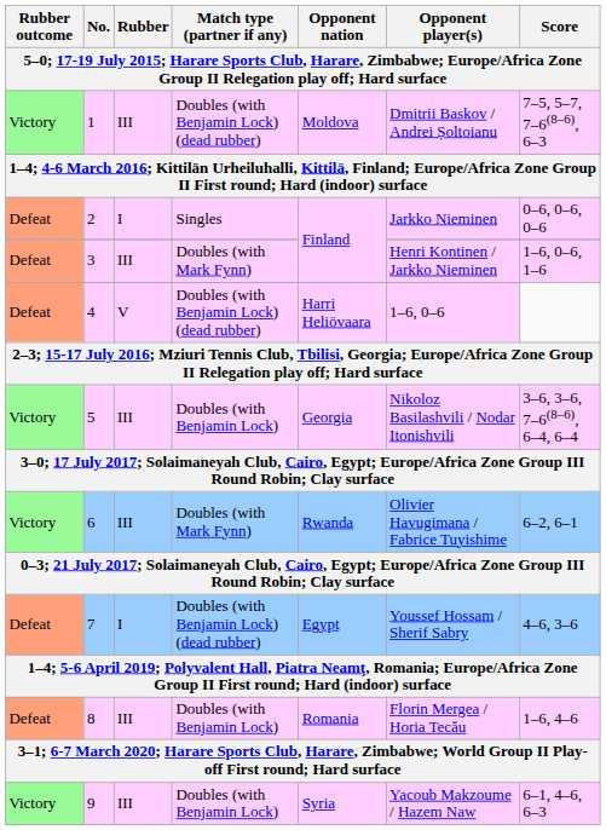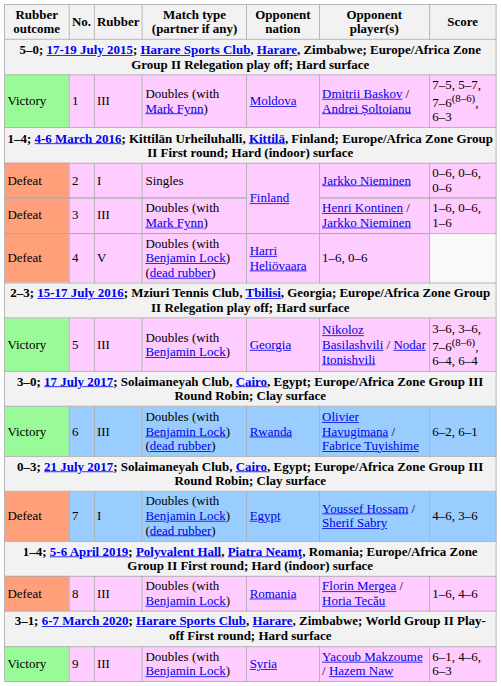1 | Match type (partner if any): Doubles (with Benjamin Lock) (dead rubber) -> Doubles (with Mark Fynn)
6 | Match type (partner if any): Doubles (with Mark Fynn) -> Doubles (with Benjamin Lock) (dead rubber)
